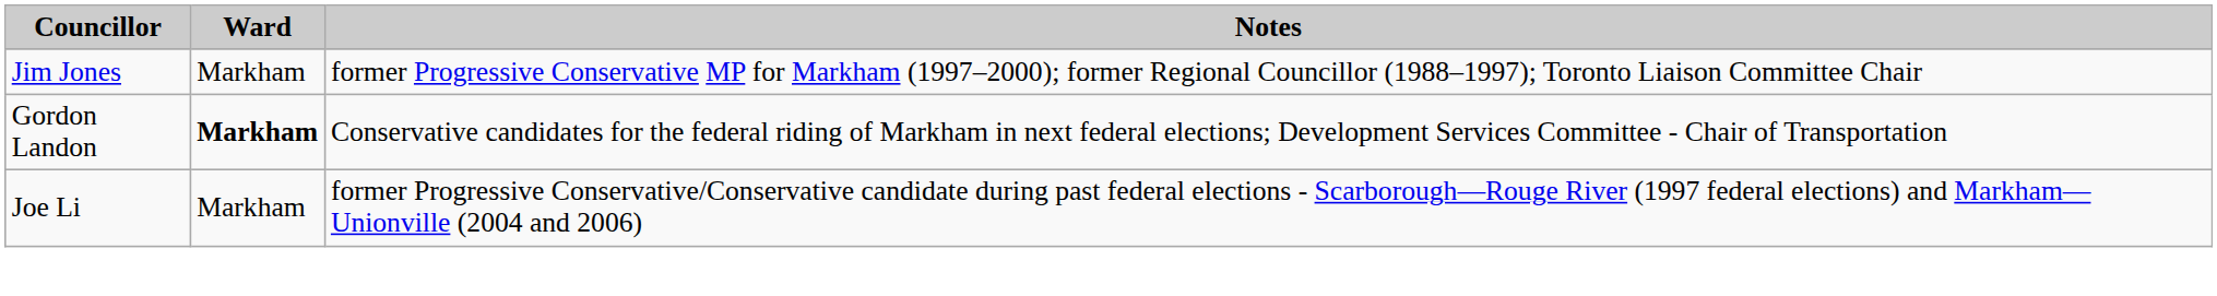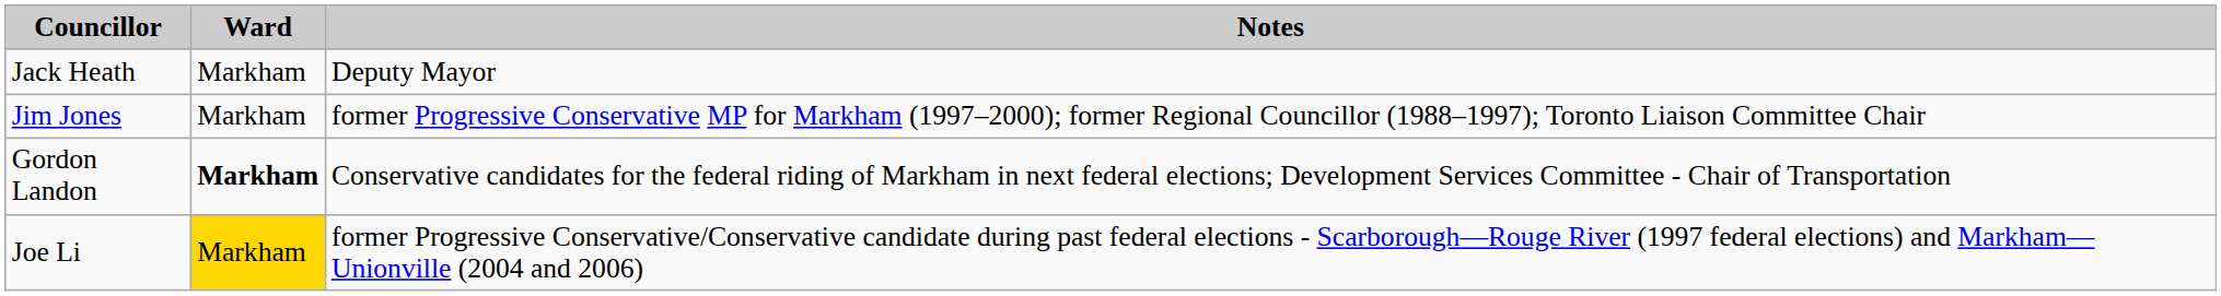+ row: Jack Heath | Markham | Deputy Mayor
Joe Li | Ward: no background -> gold background
